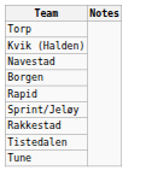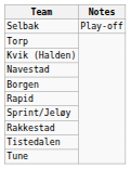+ row: Selbak | Play-off
